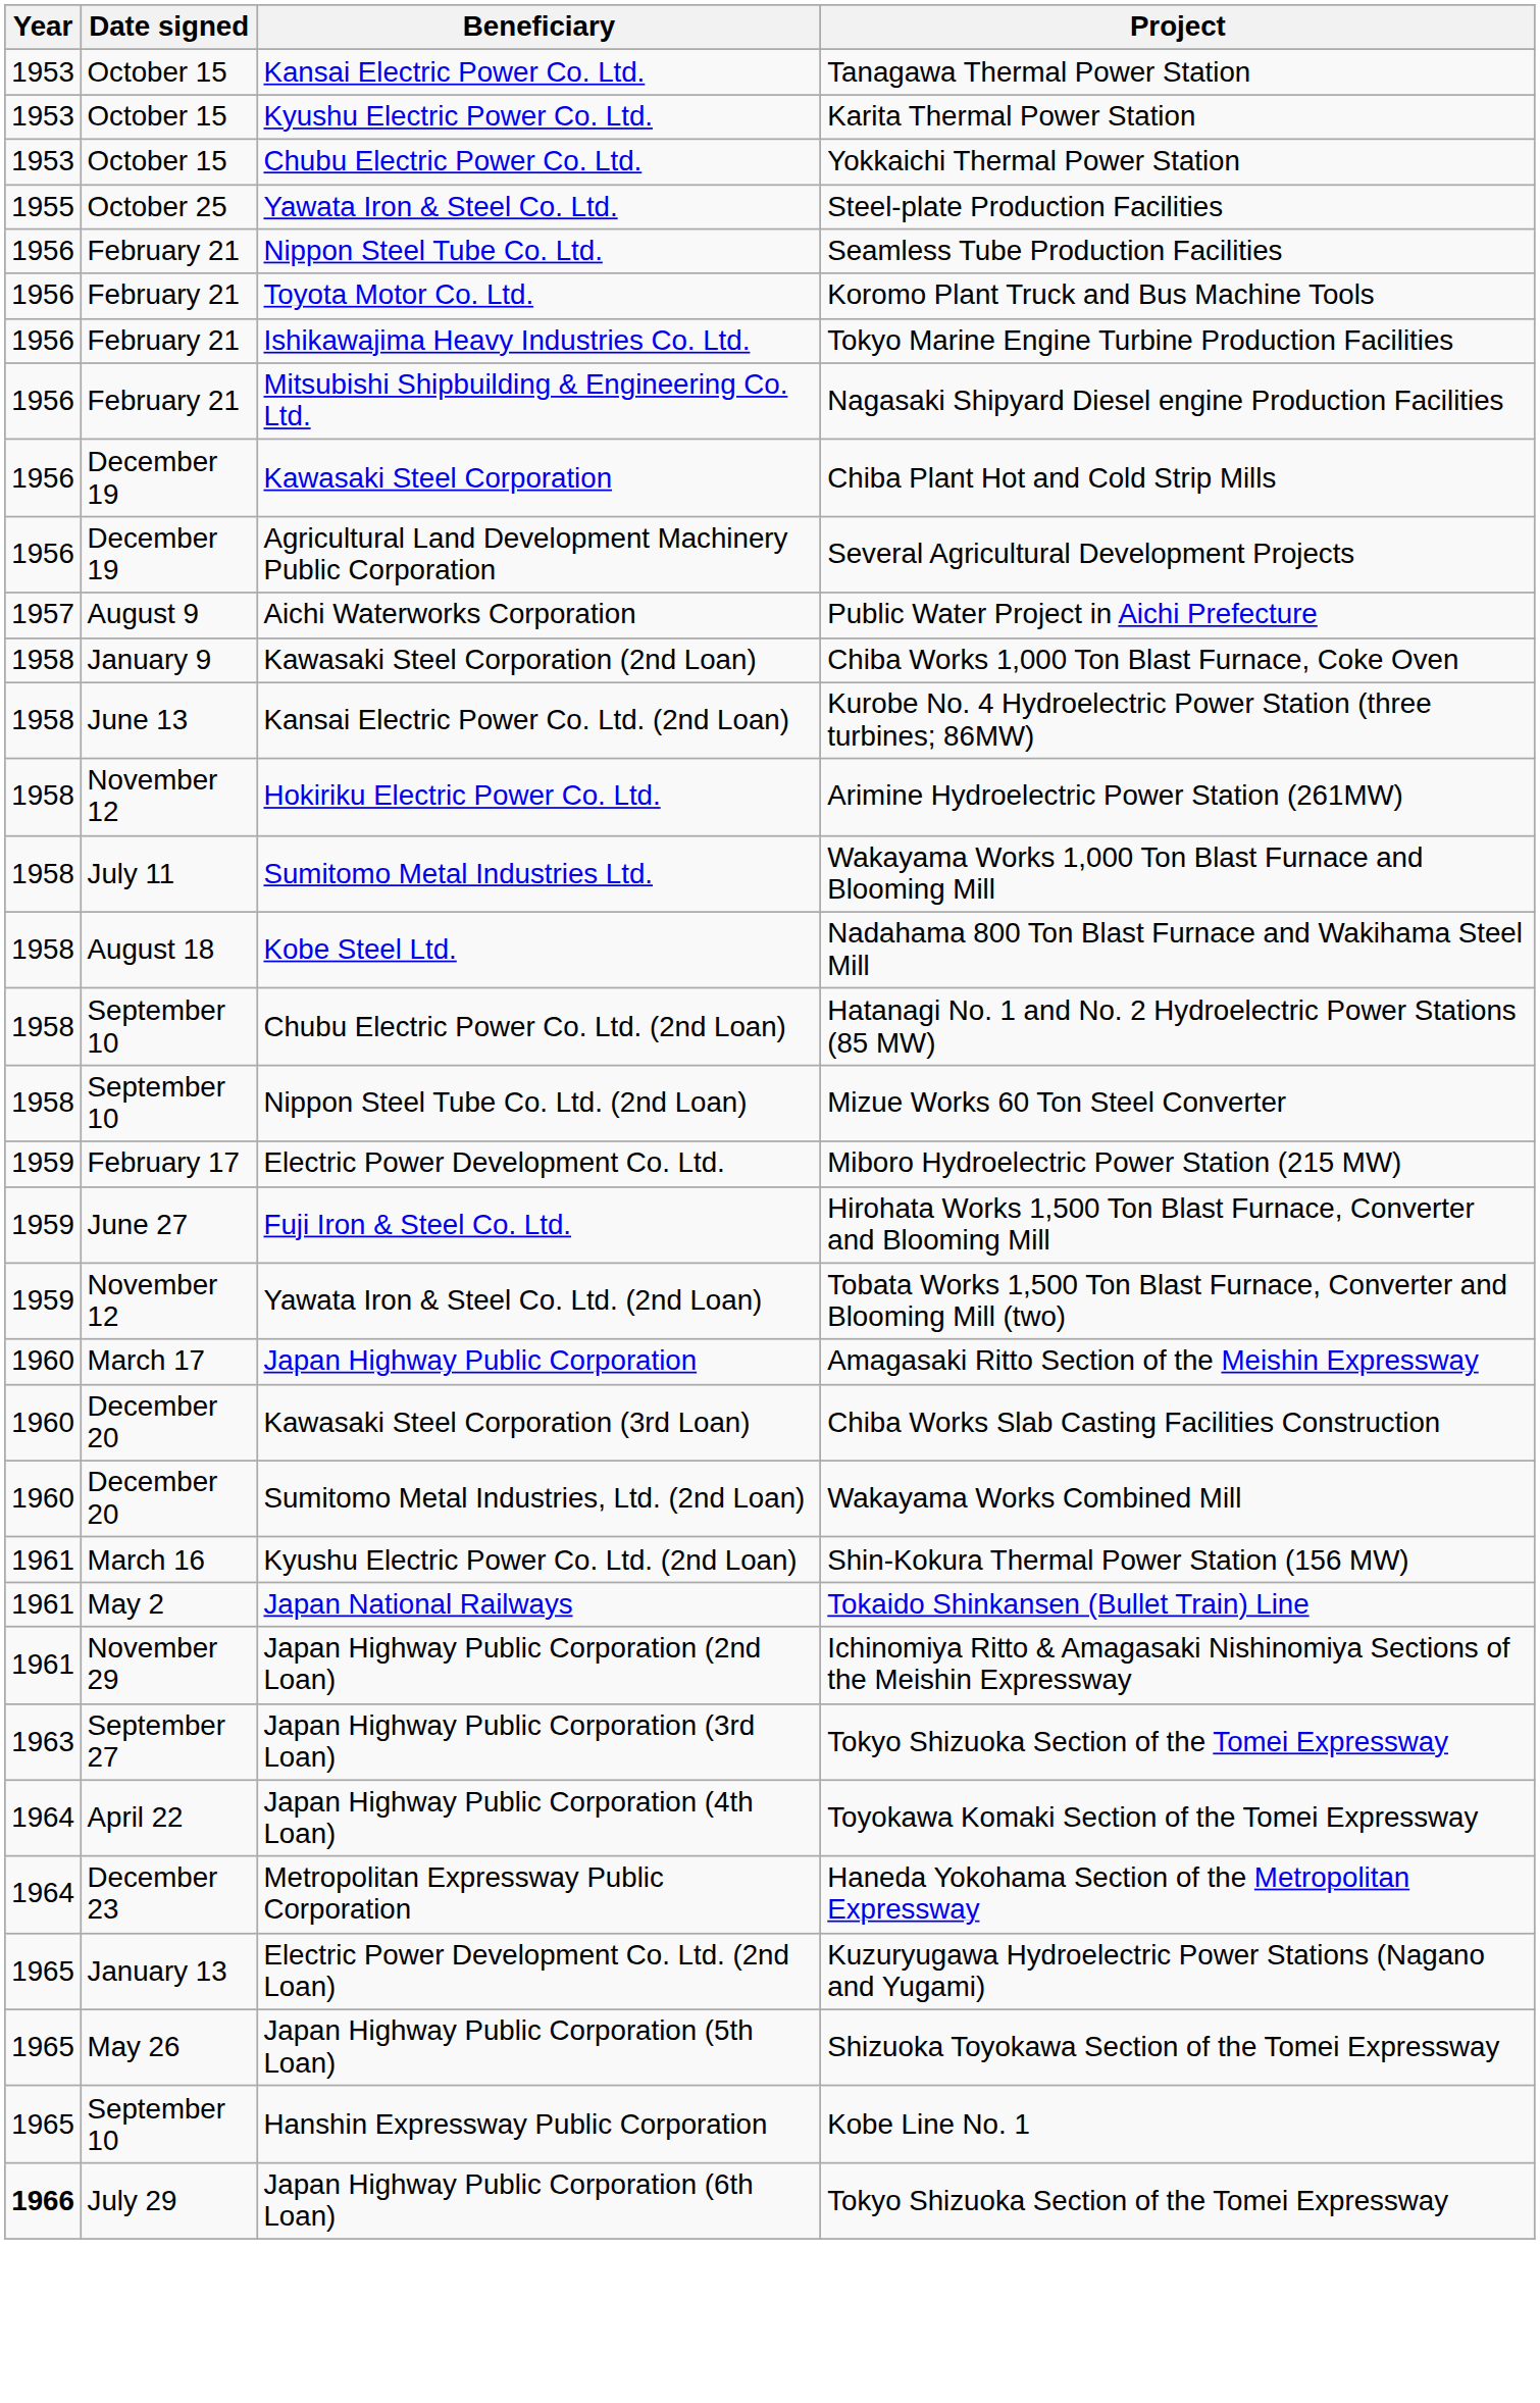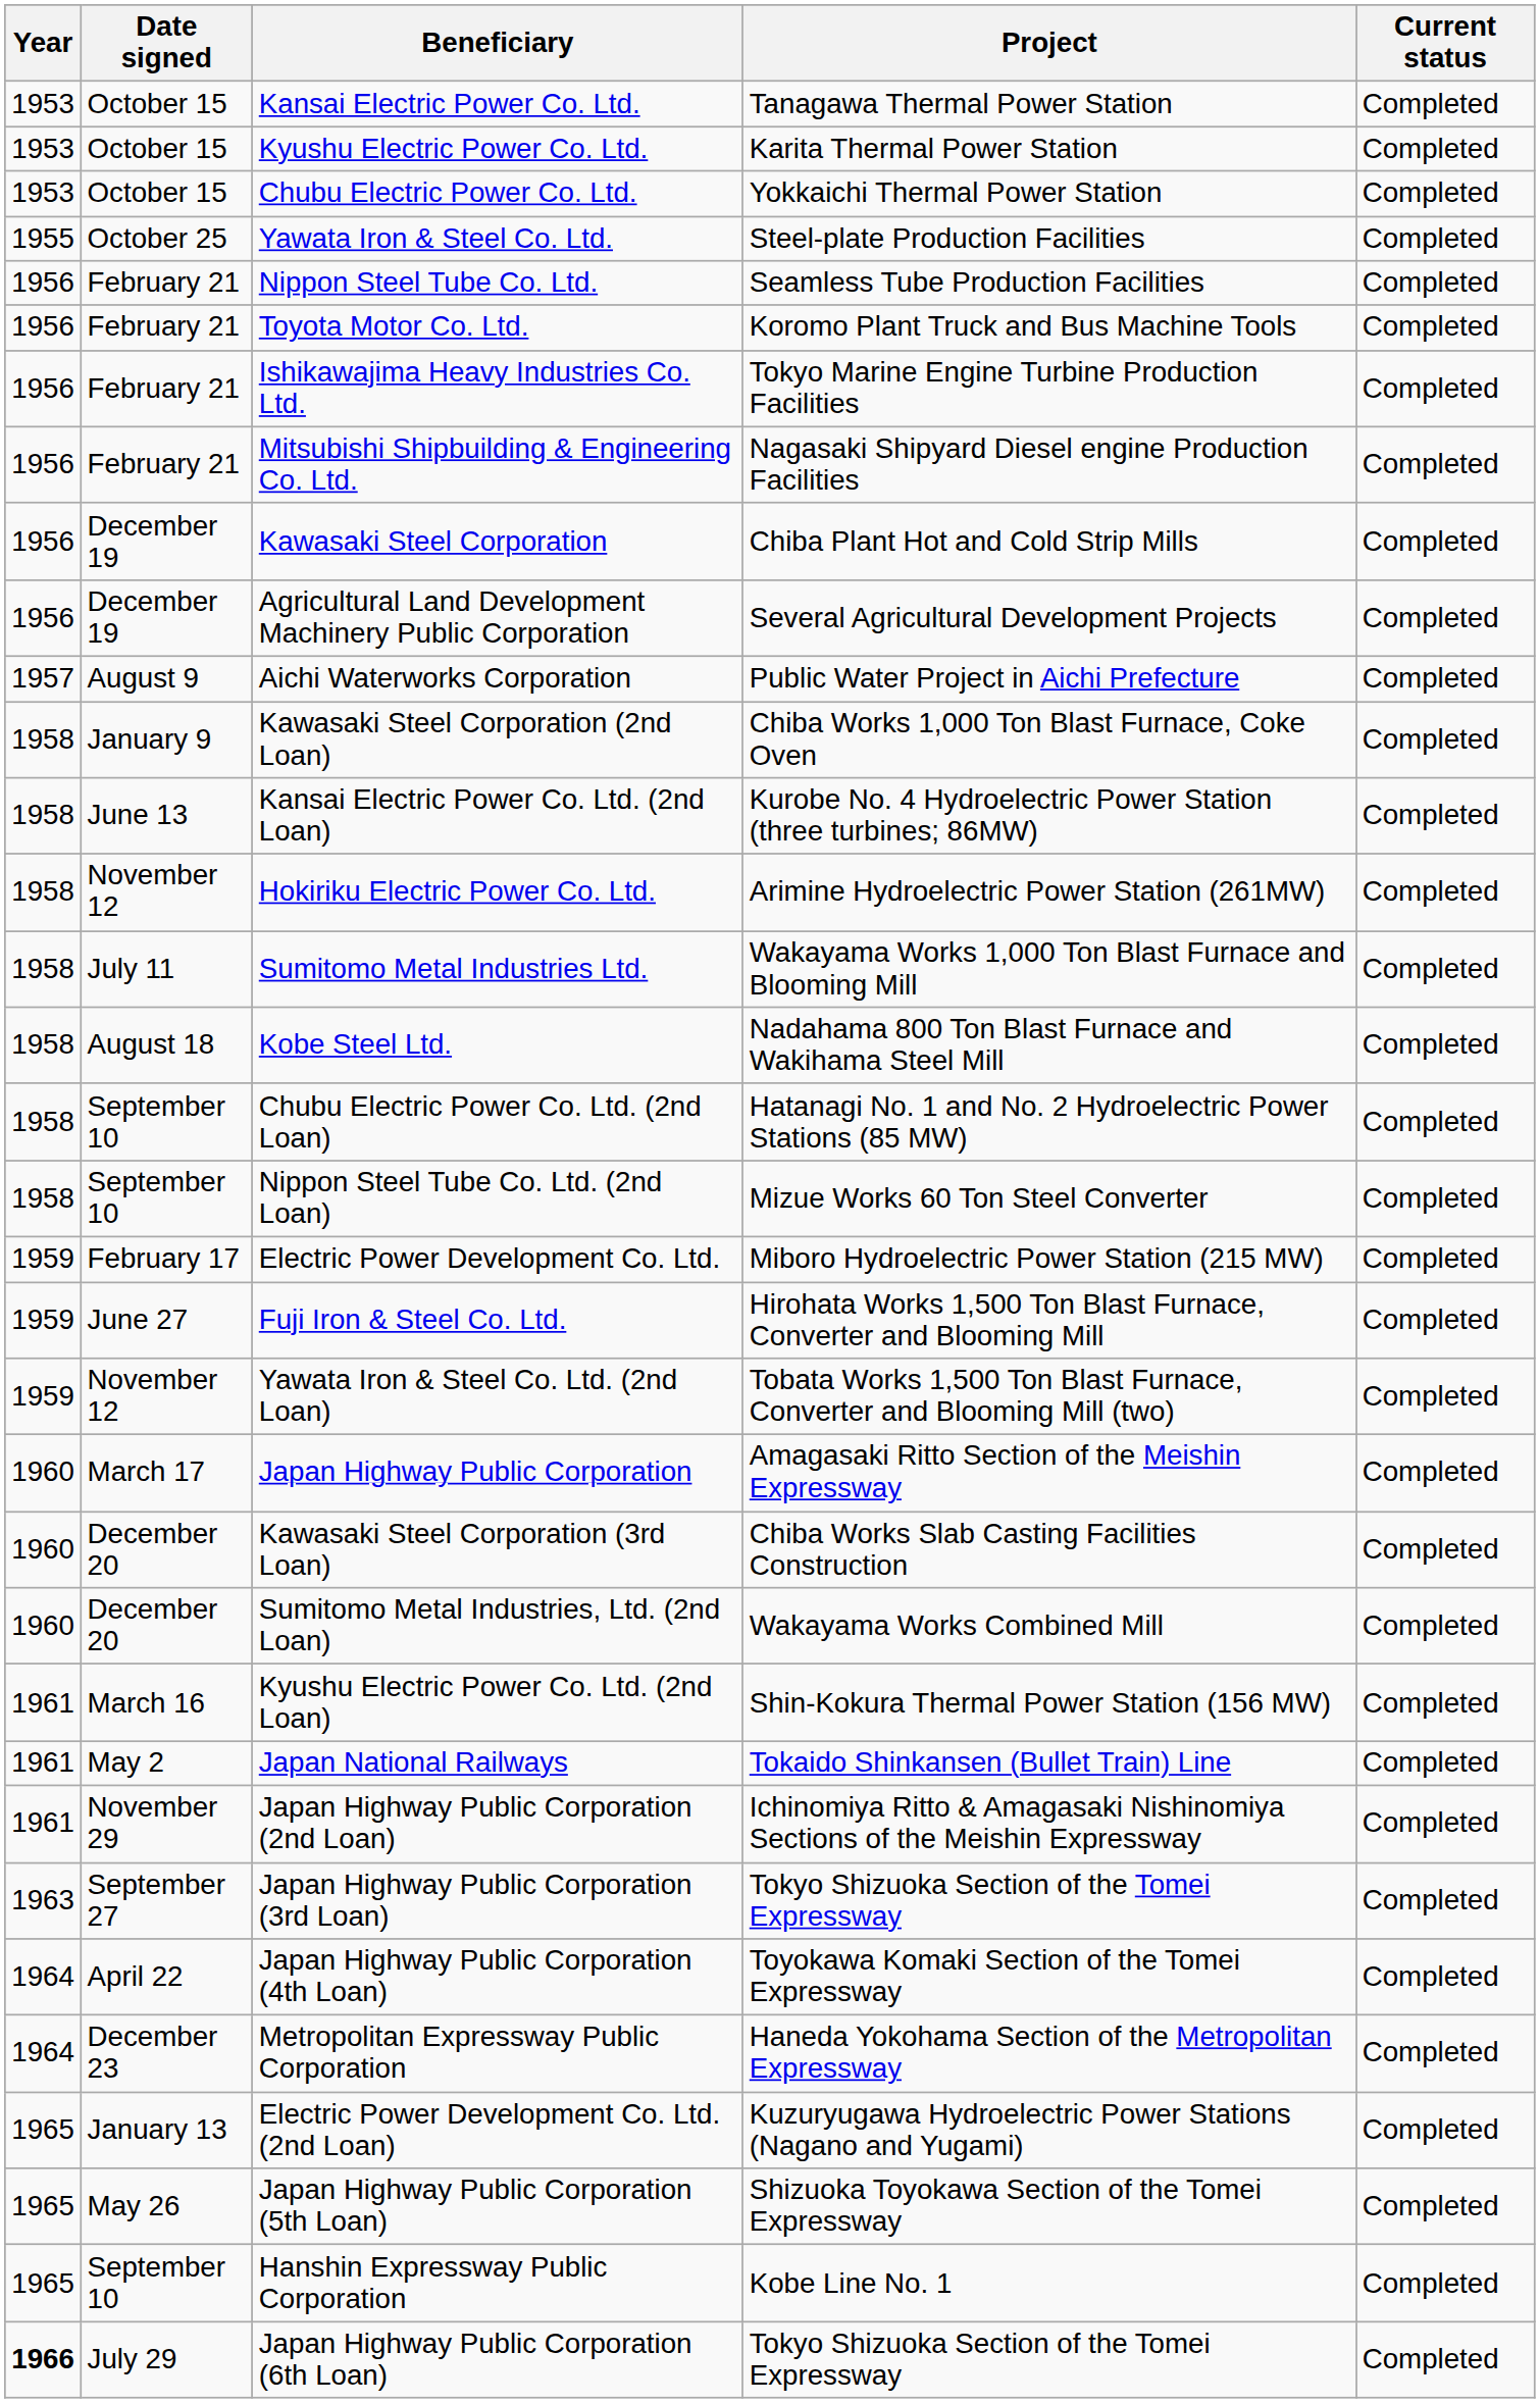+ column: Current status | Completed | Completed | Completed | Completed | Completed | Completed | Completed | Completed | Completed | Completed | Completed | Completed | Completed | Completed | Completed | Completed | Completed | Completed | Completed | Completed | Completed | Completed | Completed | Completed | Completed | Completed | Completed | Completed | Completed | Completed | Completed | Completed | Completed | Completed
